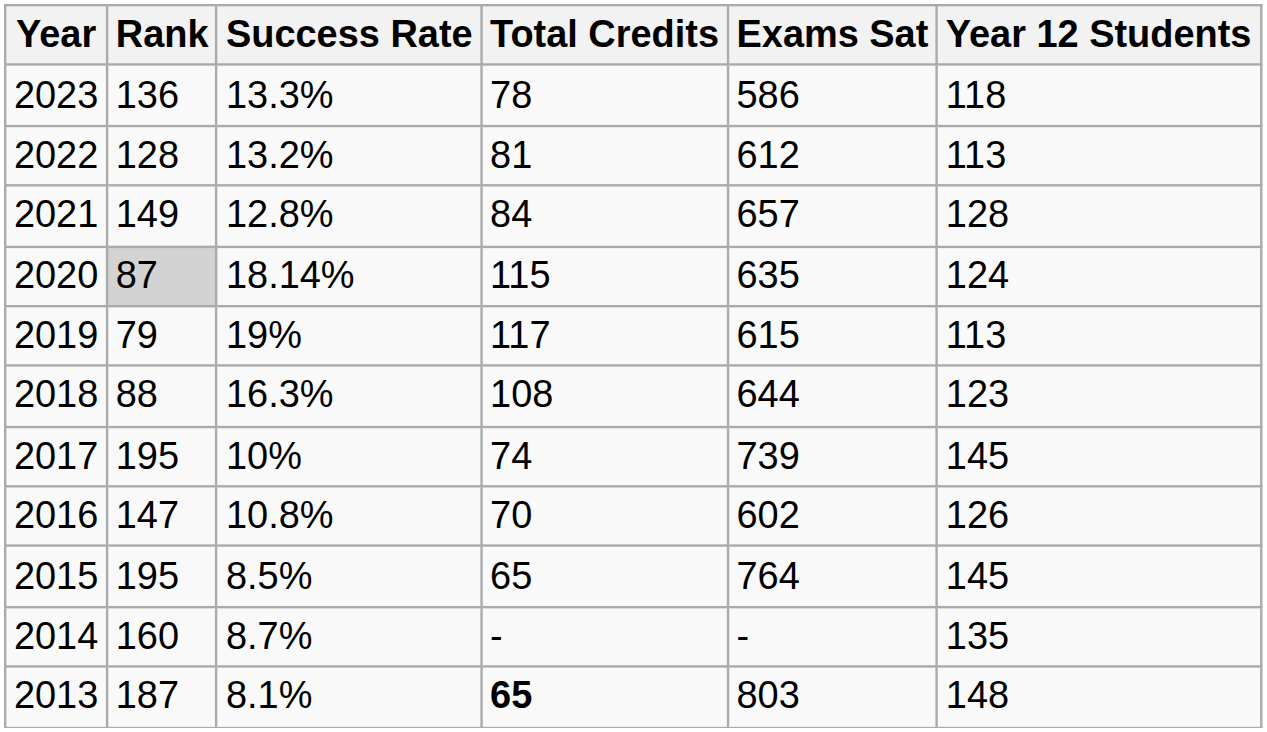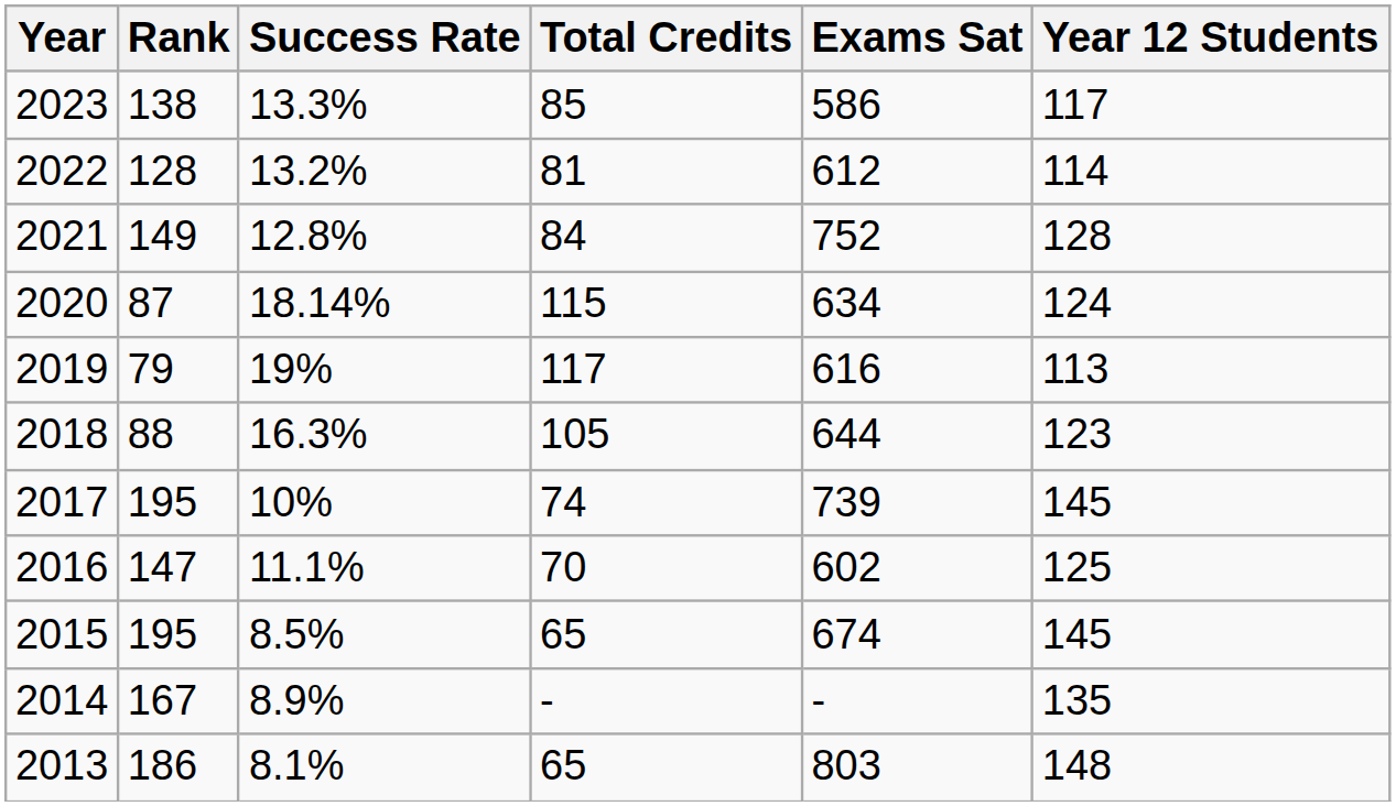2023 | Rank: 136 -> 138
2023 | Total Credits: 78 -> 85
2023 | Year 12 Students: 118 -> 117
2022 | Year 12 Students: 113 -> 114
2021 | Exams Sat: 657 -> 752
2020 | Rank: lightgrey background -> no background
2020 | Exams Sat: 635 -> 634
2019 | Exams Sat: 615 -> 616
2018 | Total Credits: 108 -> 105
2016 | Success Rate: 10.8% -> 11.1%
2016 | Year 12 Students: 126 -> 125
2015 | Exams Sat: 764 -> 674
2014 | Rank: 160 -> 167
2014 | Success Rate: 8.7% -> 8.9%
2013 | Rank: 187 -> 186
2013 | Total Credits: bold -> normal
